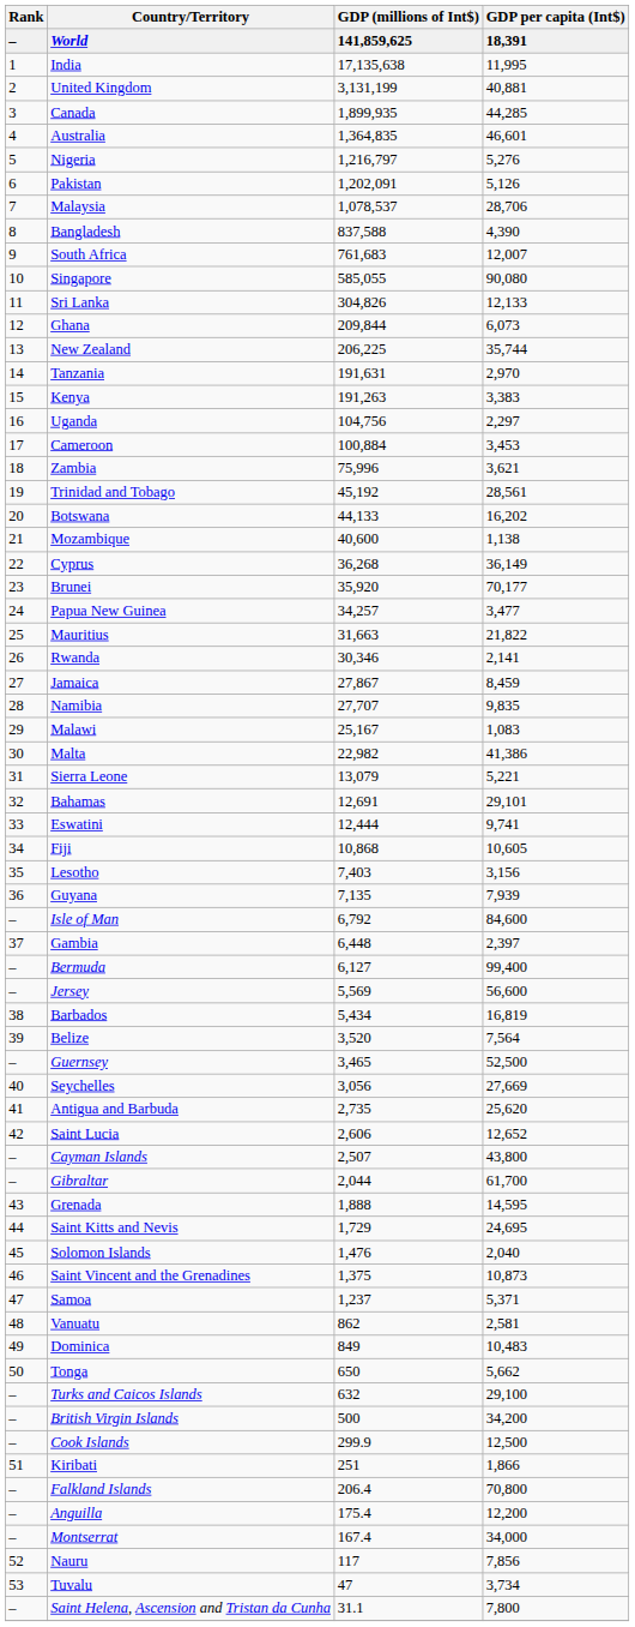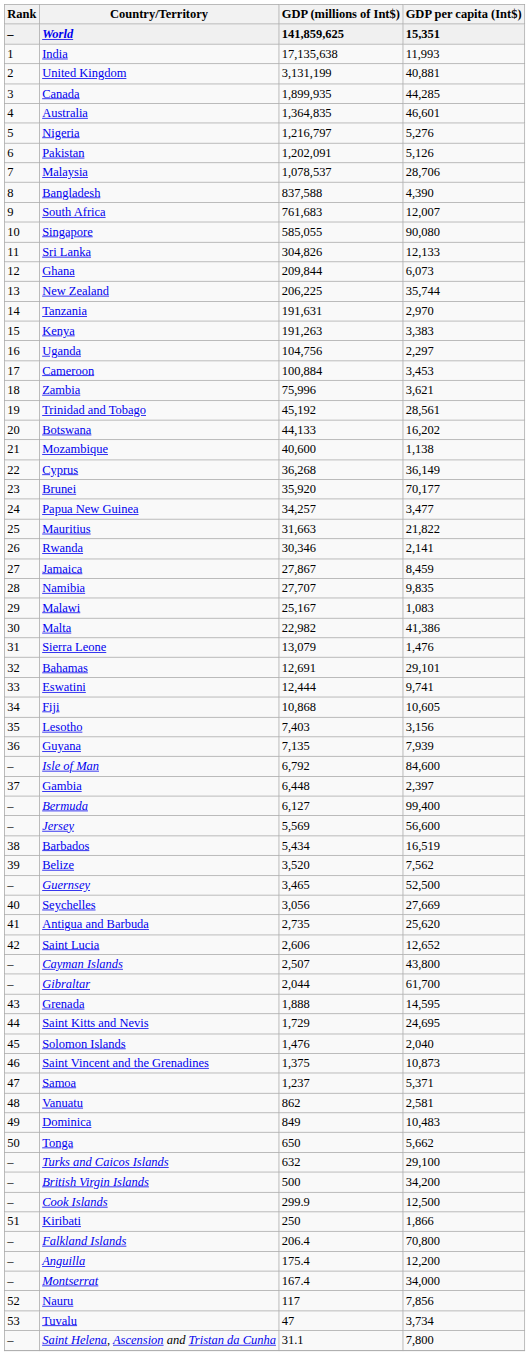World | GDP per capita (Int$): 18,391 -> 15,351
India | GDP per capita (Int$): 11,995 -> 11,993
Sierra Leone | GDP per capita (Int$): 5,221 -> 1,476
Barbados | GDP per capita (Int$): 16,819 -> 16,519
Belize | GDP per capita (Int$): 7,564 -> 7,562
Kiribati | GDP (millions of Int$): 251 -> 250
